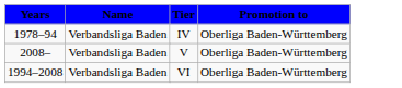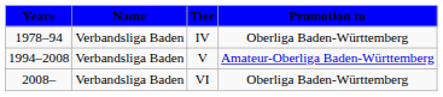V | Years: 2008– -> 1994–2008
V | Promotion to: Oberliga Baden-Württemberg -> Amateur-Oberliga Baden-Württemberg
VI | Years: 1994–2008 -> 2008–
